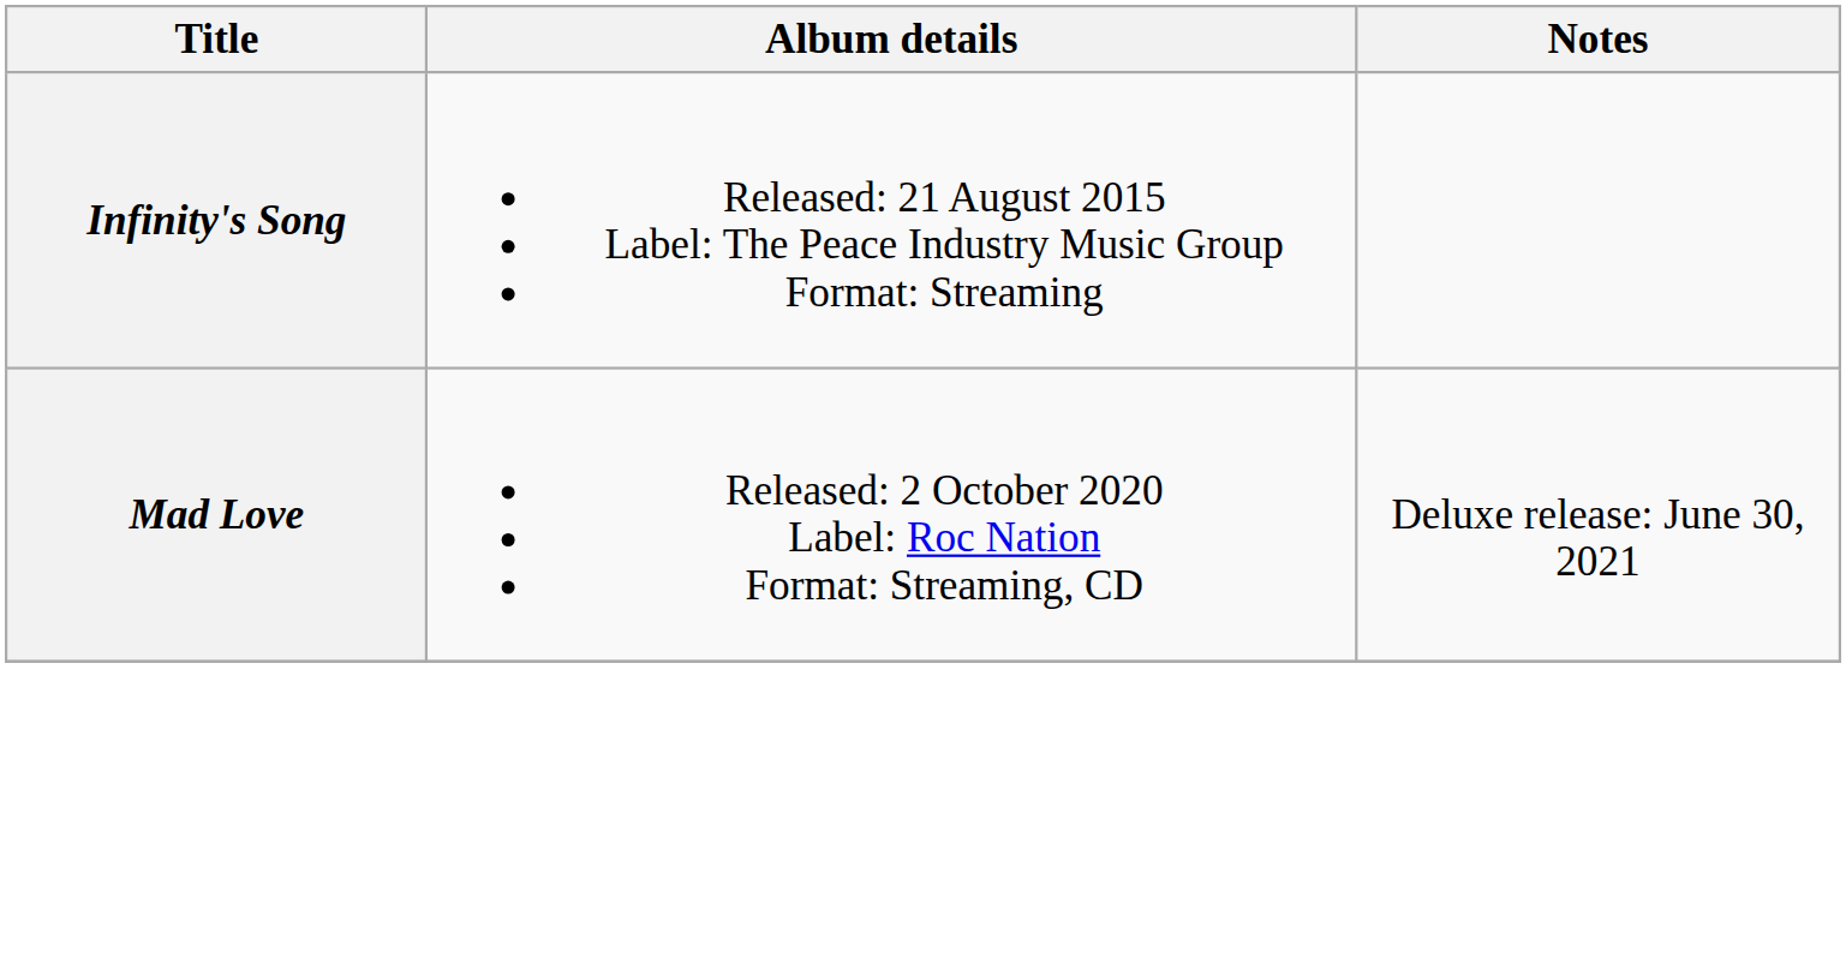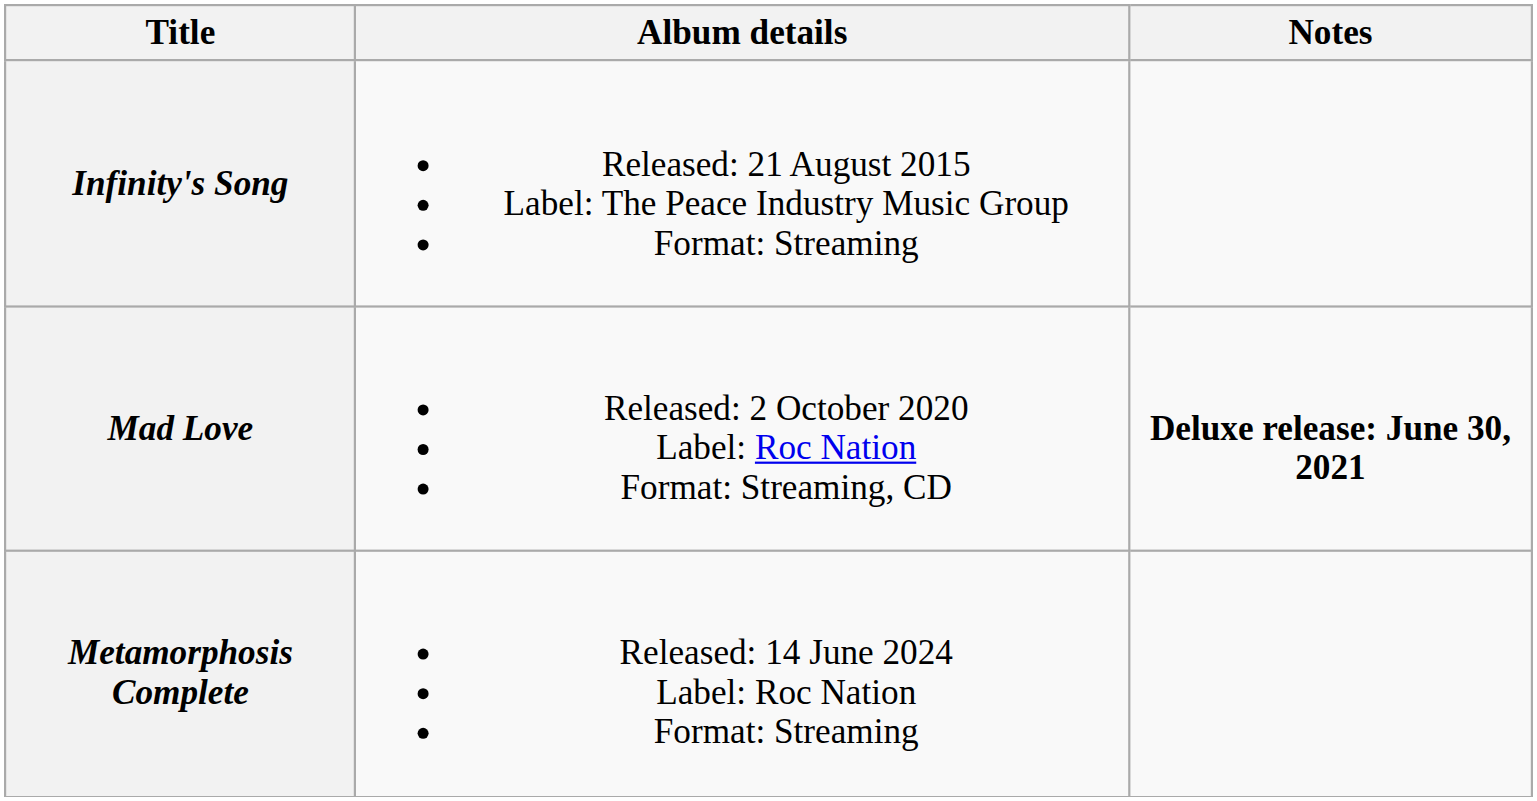Mad Love | Notes: normal -> bold
+ row: Metamorphosis Complete | Released: 14 June 2024 Label: Roc Nation Format: Streaming
